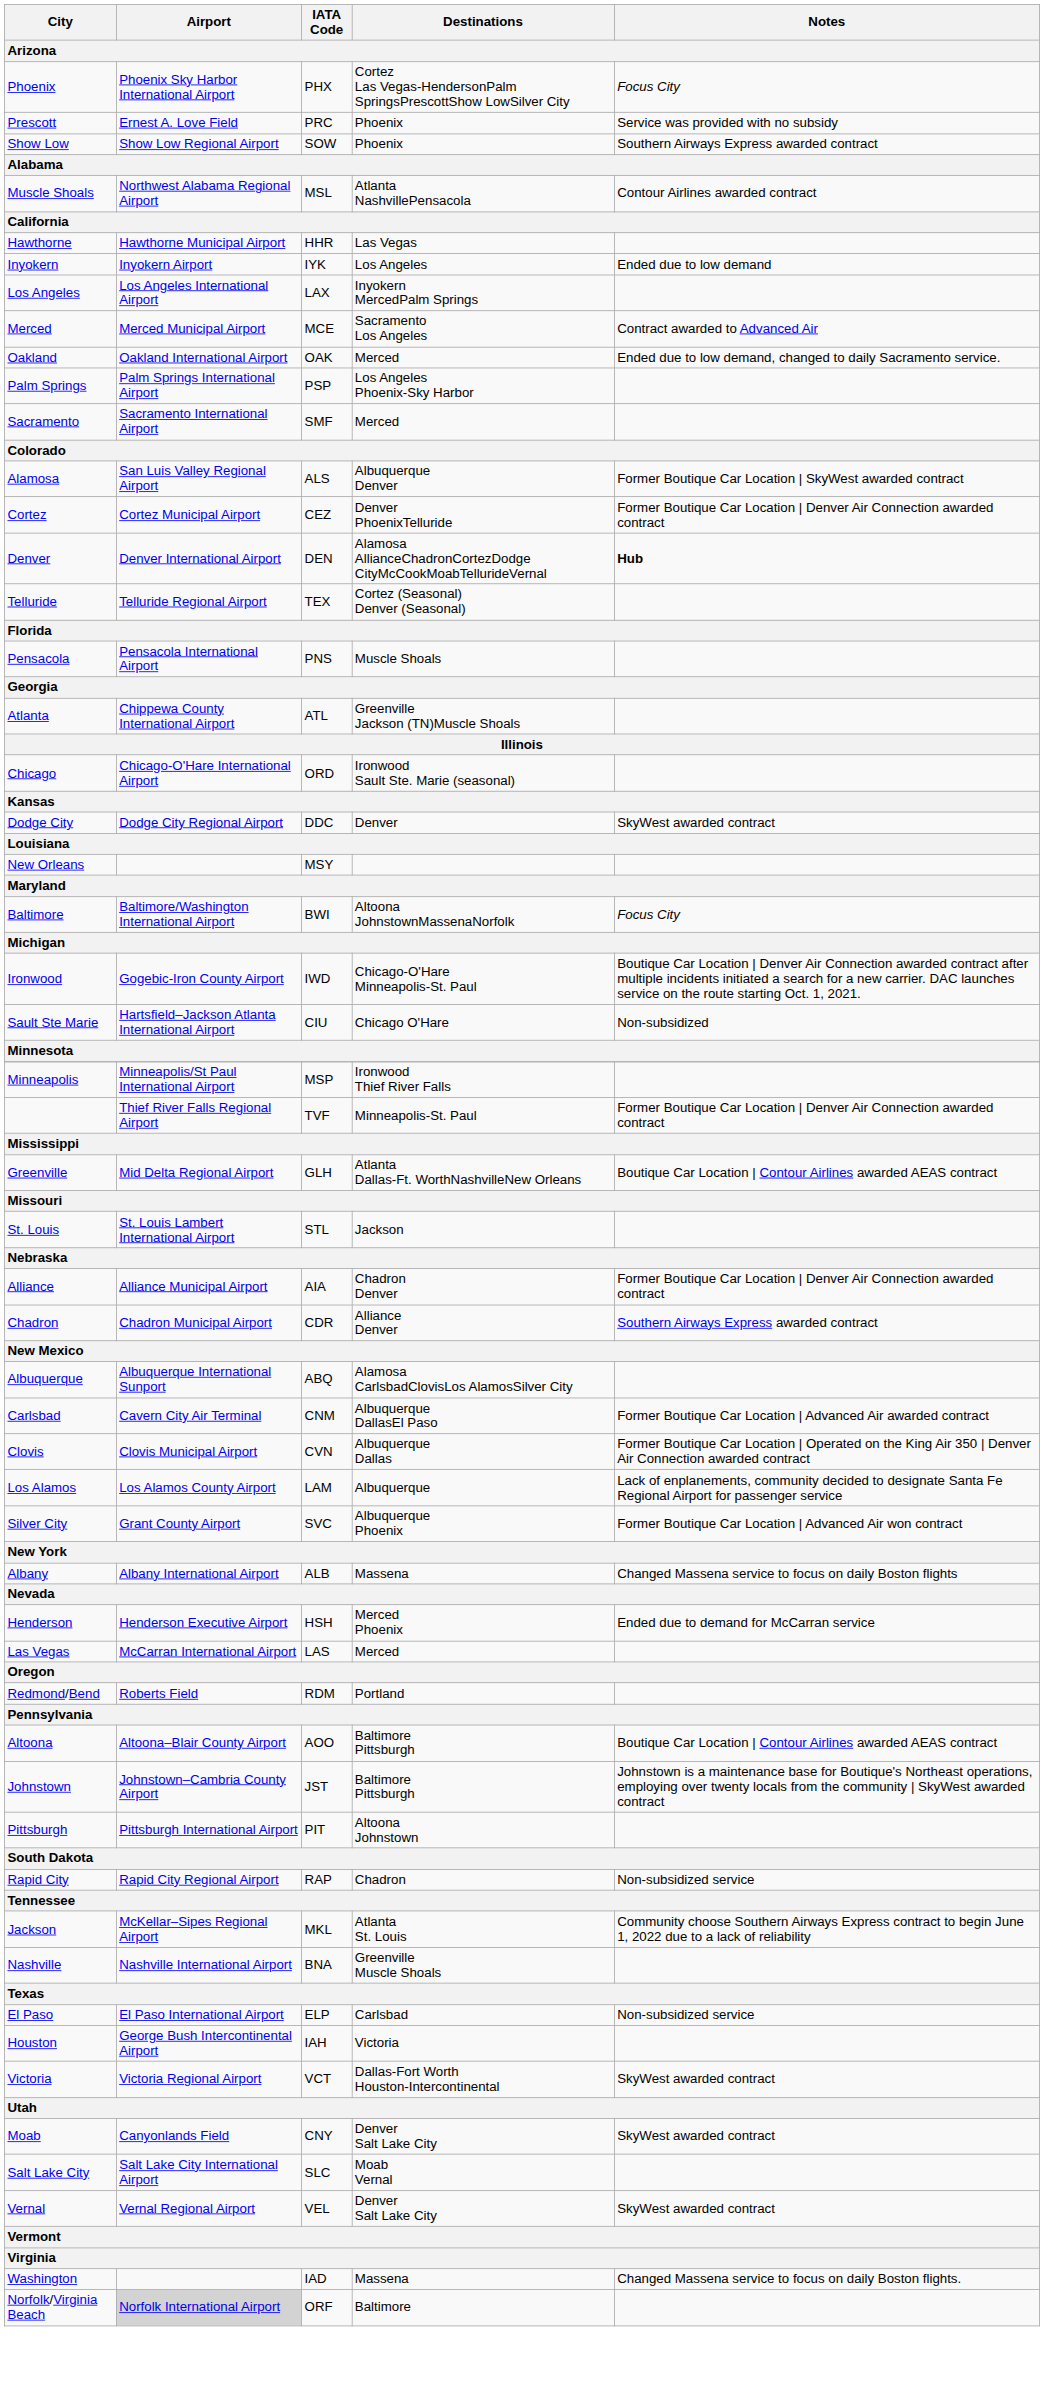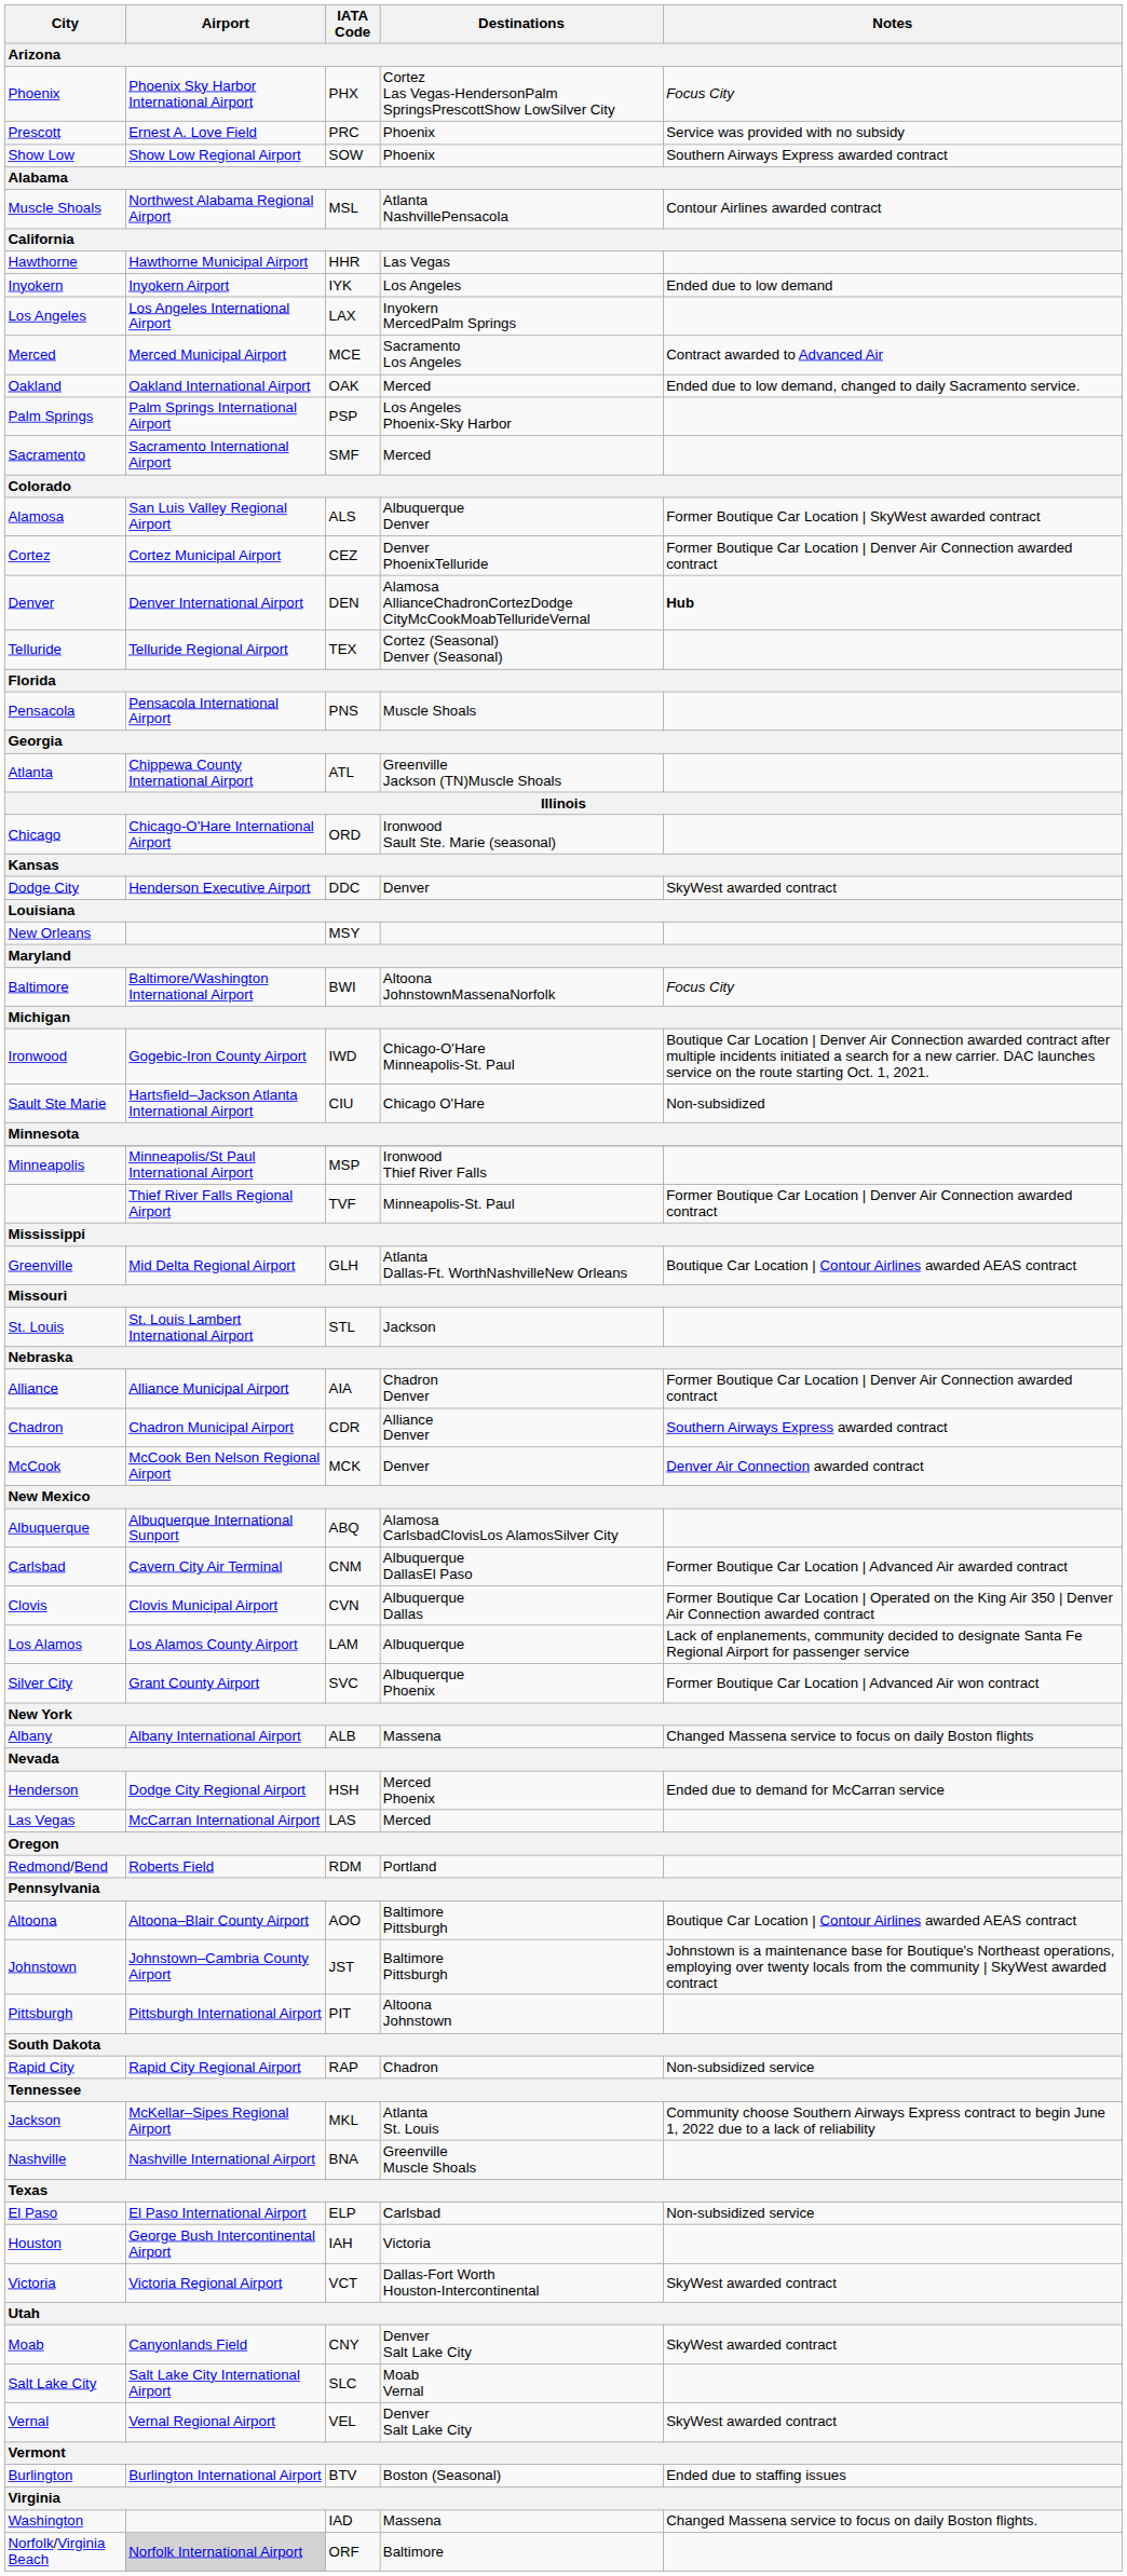Dodge City | Airport: Dodge City Regional Airport -> Henderson Executive Airport
+ row: McCook | McCook Ben Nelson Regional Airport | MCK | Denver | Denver Air Connection awarded contract
Henderson | Airport: Henderson Executive Airport -> Dodge City Regional Airport
+ row: Burlington | Burlington International Airport | BTV | Boston (Seasonal) | Ended due to staffing issues
